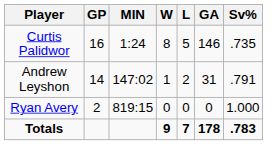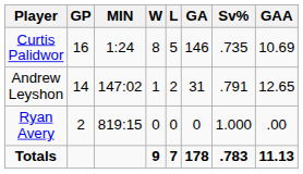+ column: GAA | 10.69 | 12.65 | .00 | 11.13
